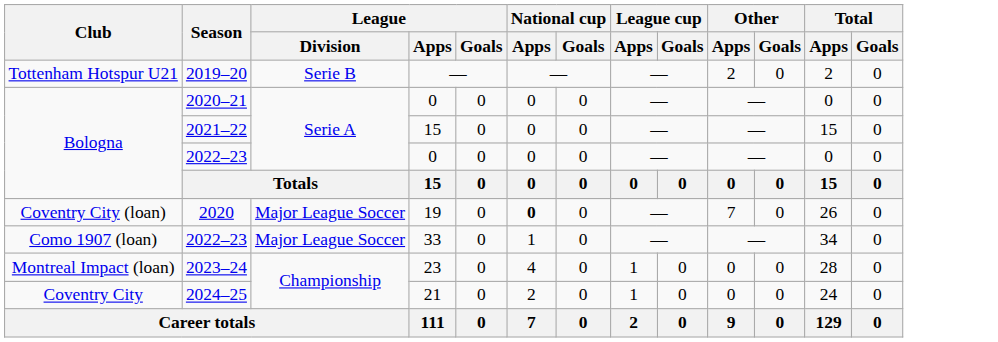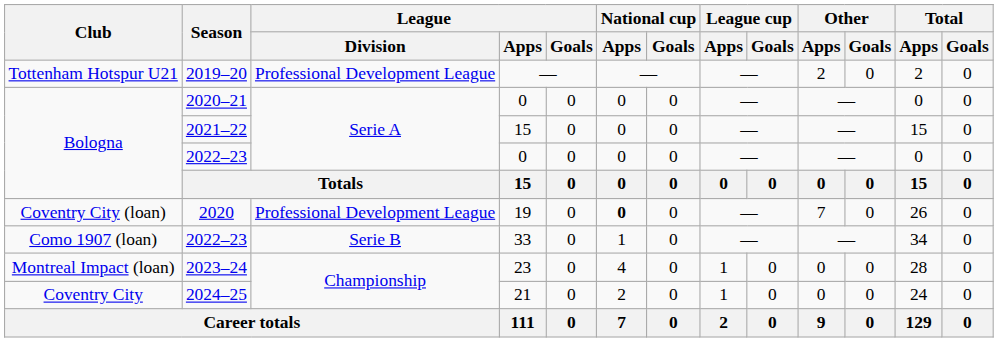2019–20 | League / Division: Serie B -> Professional Development League
2020 | League / Division: Major League Soccer -> Professional Development League
2022–23 / 33 | League / Division: Major League Soccer -> Serie B
